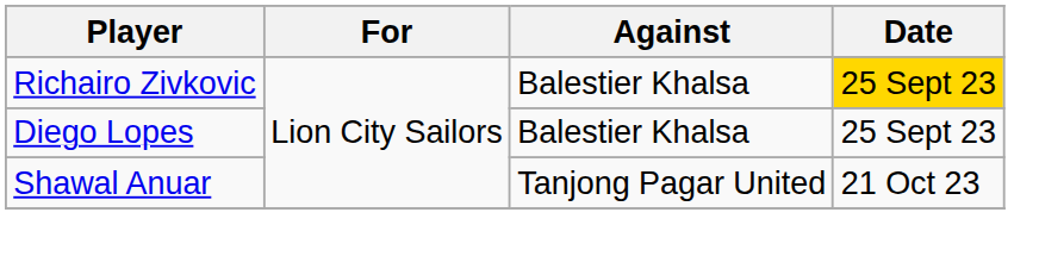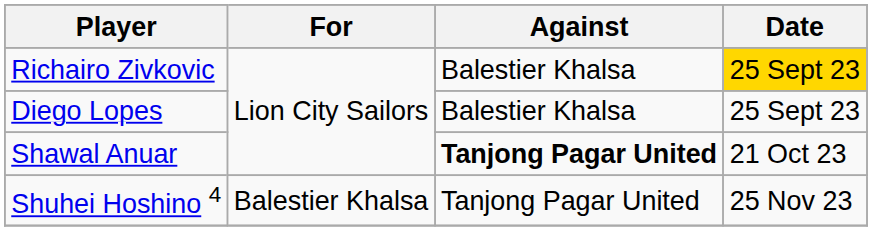Shawal Anuar | Against: normal -> bold
+ row: Shuhei Hoshino 4 | Balestier Khalsa | Tanjong Pagar United | 25 Nov 23
